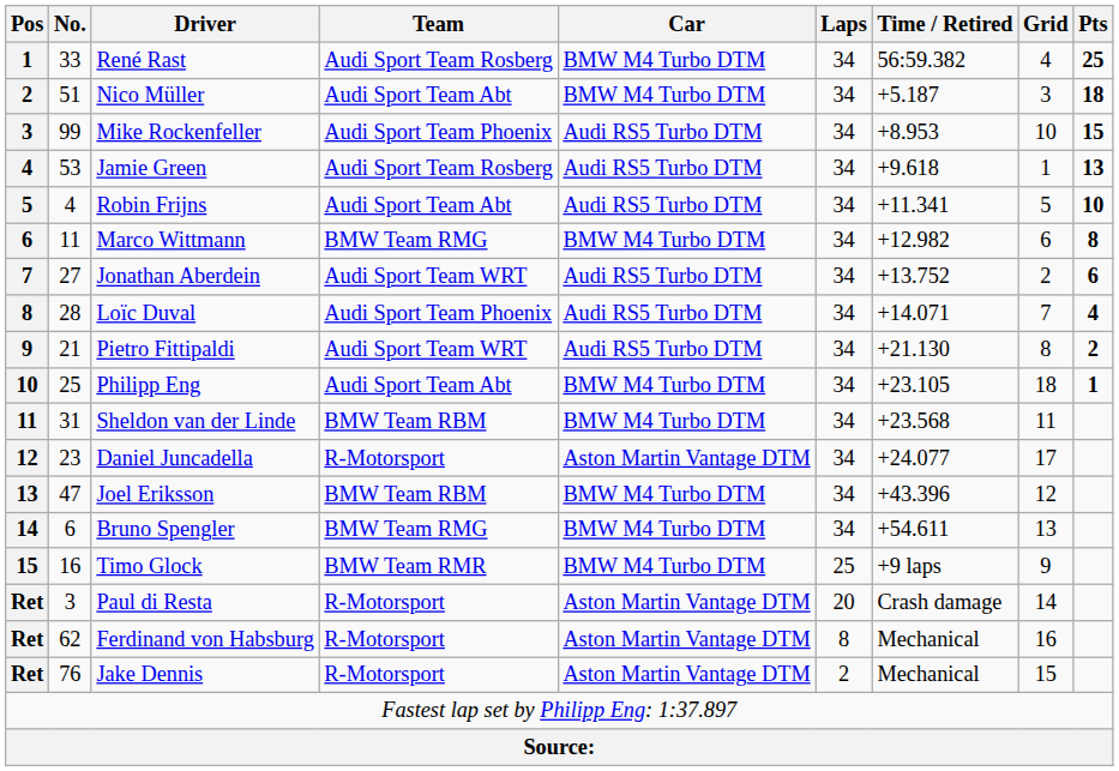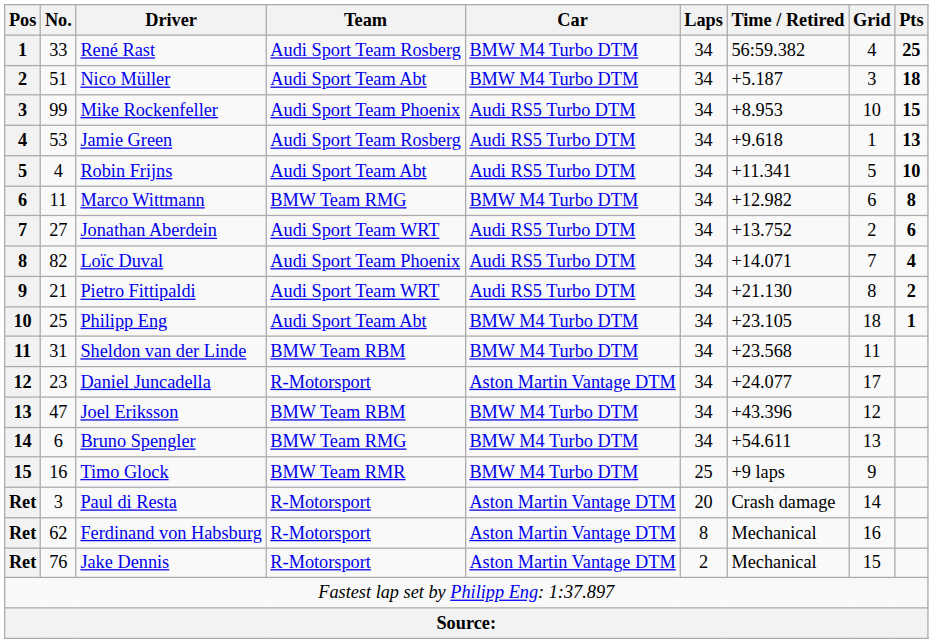Loïc Duval | No.: 28 -> 82
